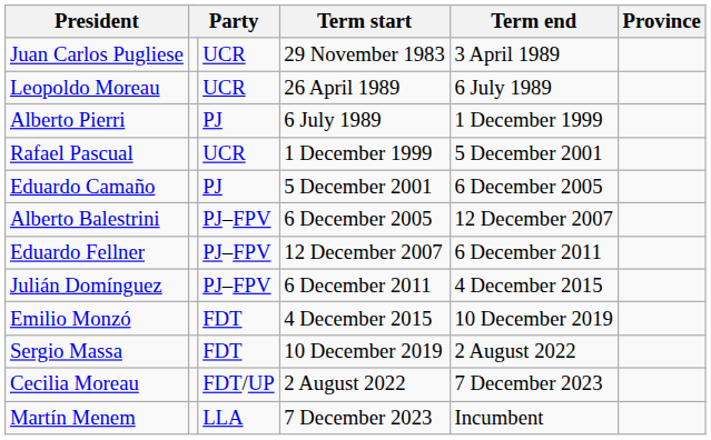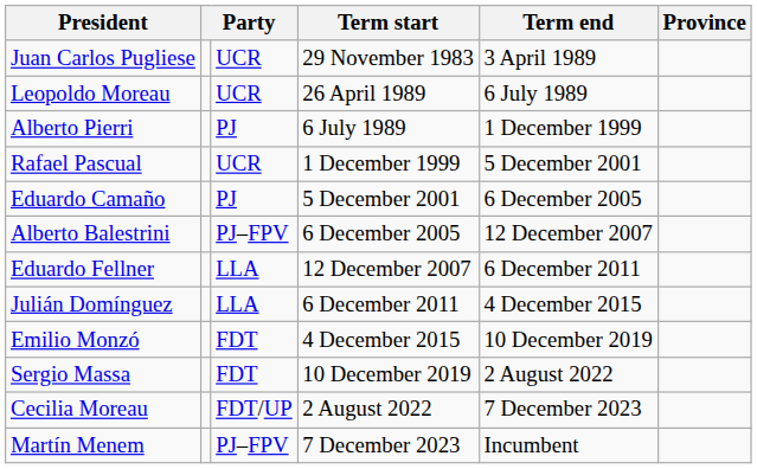Eduardo Fellner | column 3: PJ–FPV -> LLA
Julián Domínguez | column 3: PJ–FPV -> LLA
Martín Menem | column 3: LLA -> PJ–FPV
